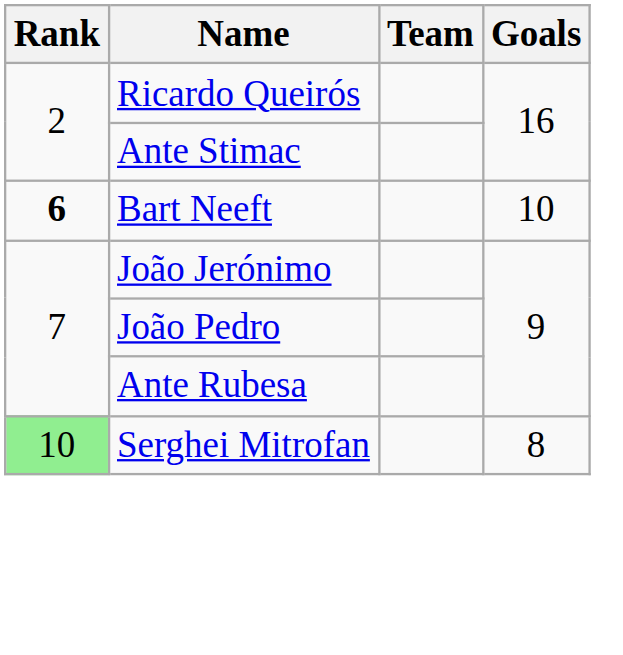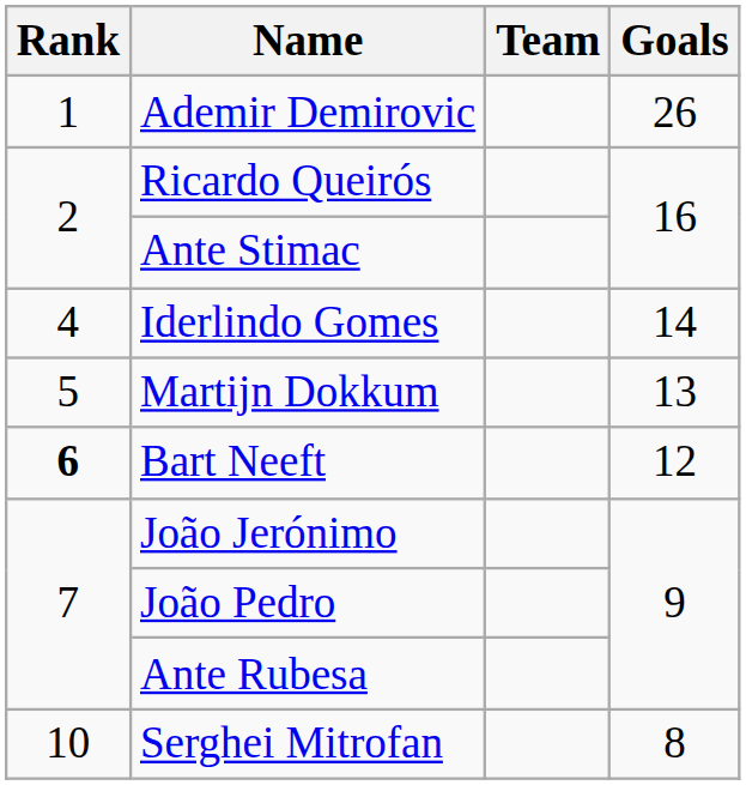+ row: 1 | Ademir Demirovic | 26
+ row: 4 | Iderlindo Gomes | 14
+ row: 5 | Martijn Dokkum | 13
Bart Neeft | Goals: 10 -> 12
Serghei Mitrofan | Rank: lightgreen background -> no background
